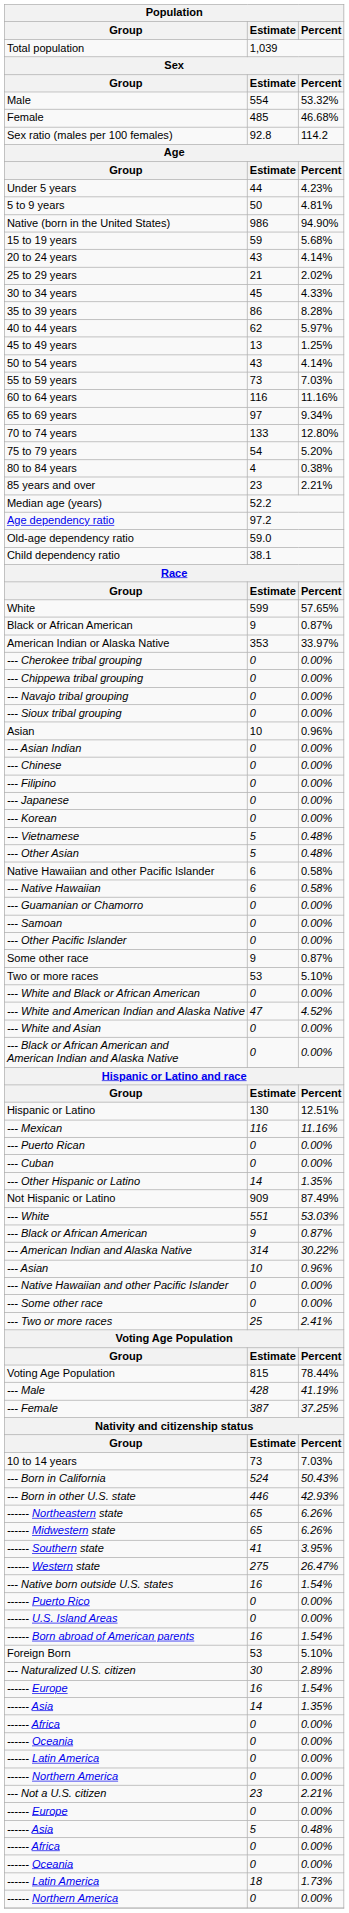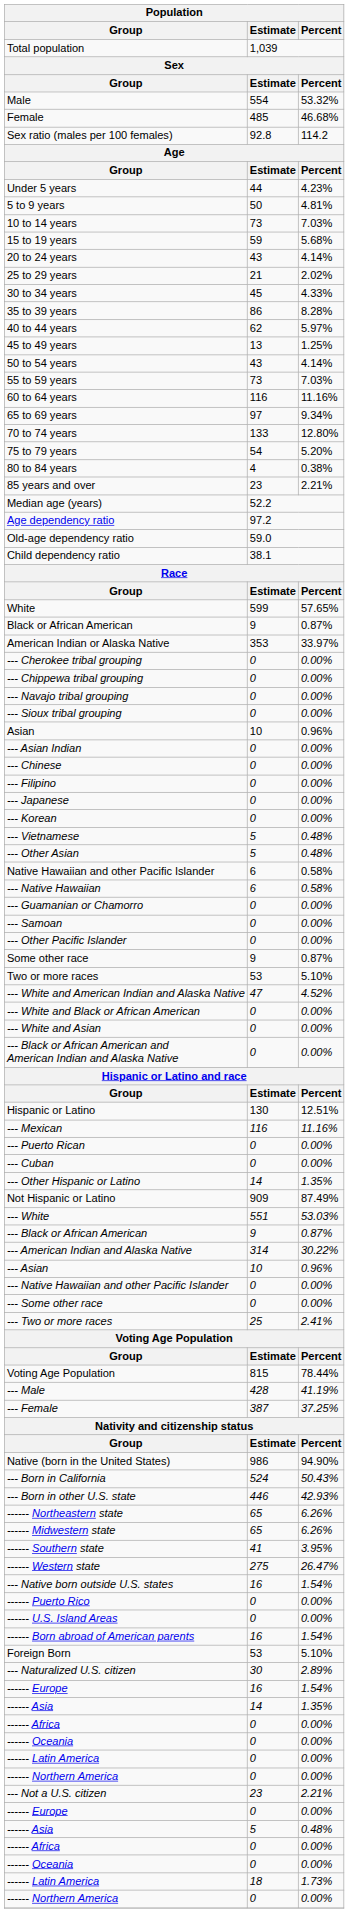rows swapped: 10 to 14 years <-> Native (born in the United States)
rows swapped: --- White and Black or African American <-> --- White and American Indian and Alaska Native
